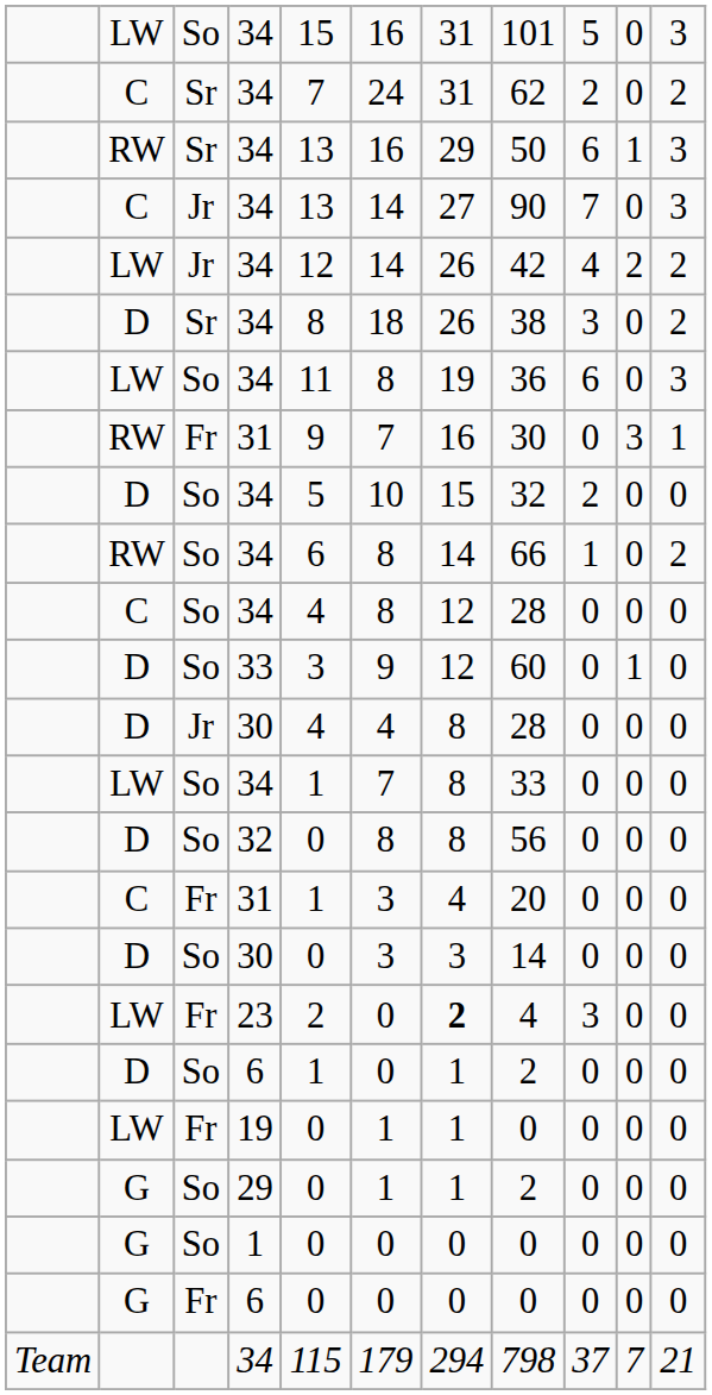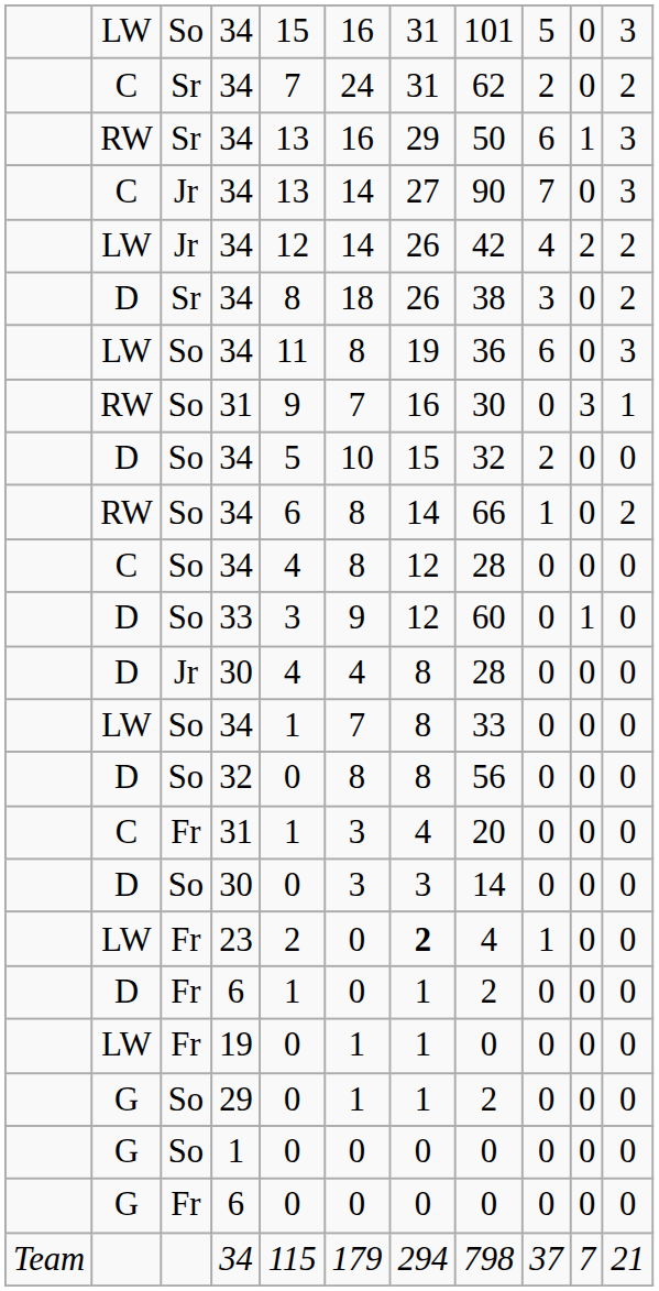RW / 31 | column 3: Fr -> So
23 | column 9: 3 -> 1
D / 6 | column 3: So -> Fr
